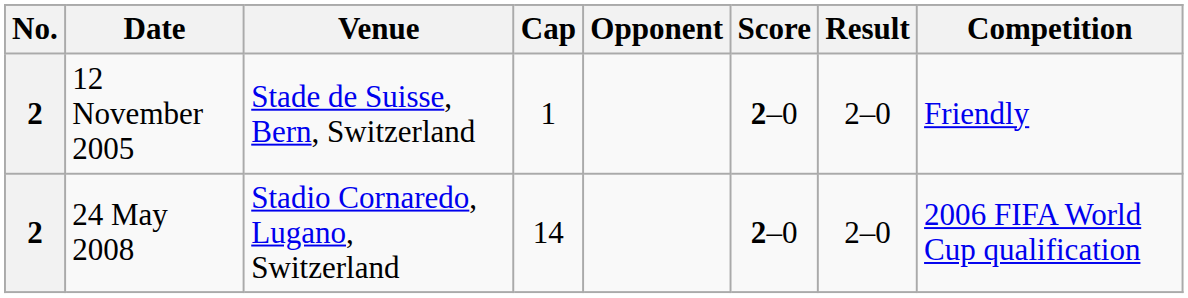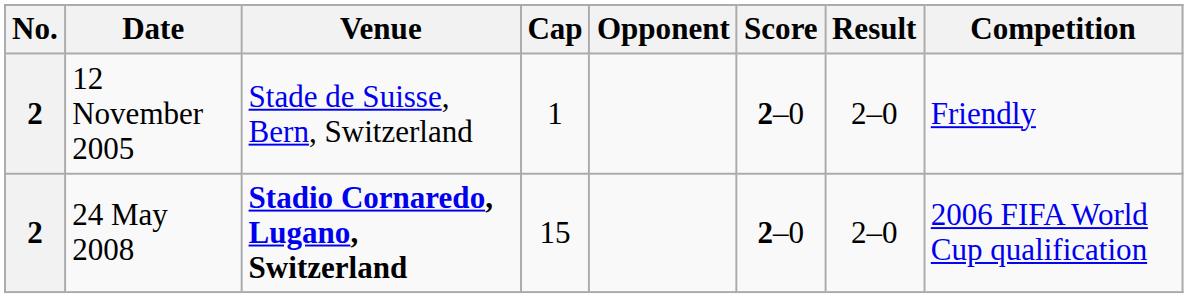24 May 2008 | Venue: normal -> bold
24 May 2008 | Cap: 14 -> 15
